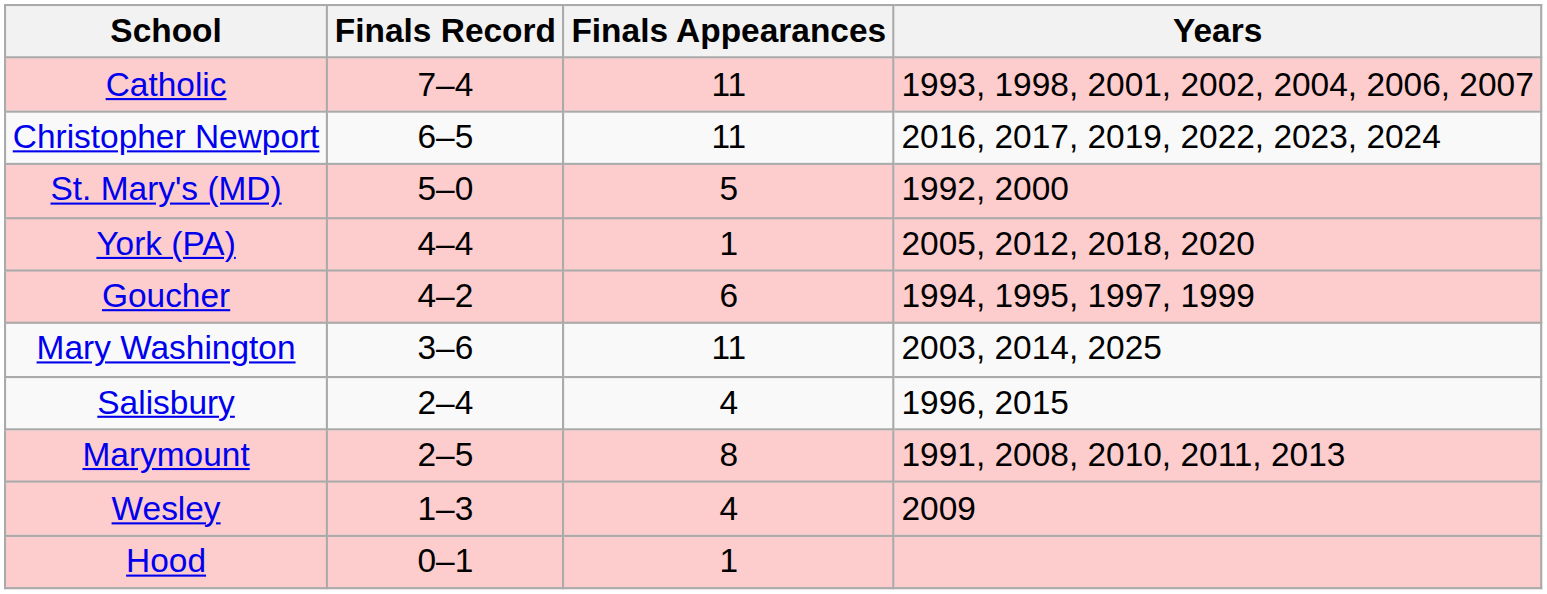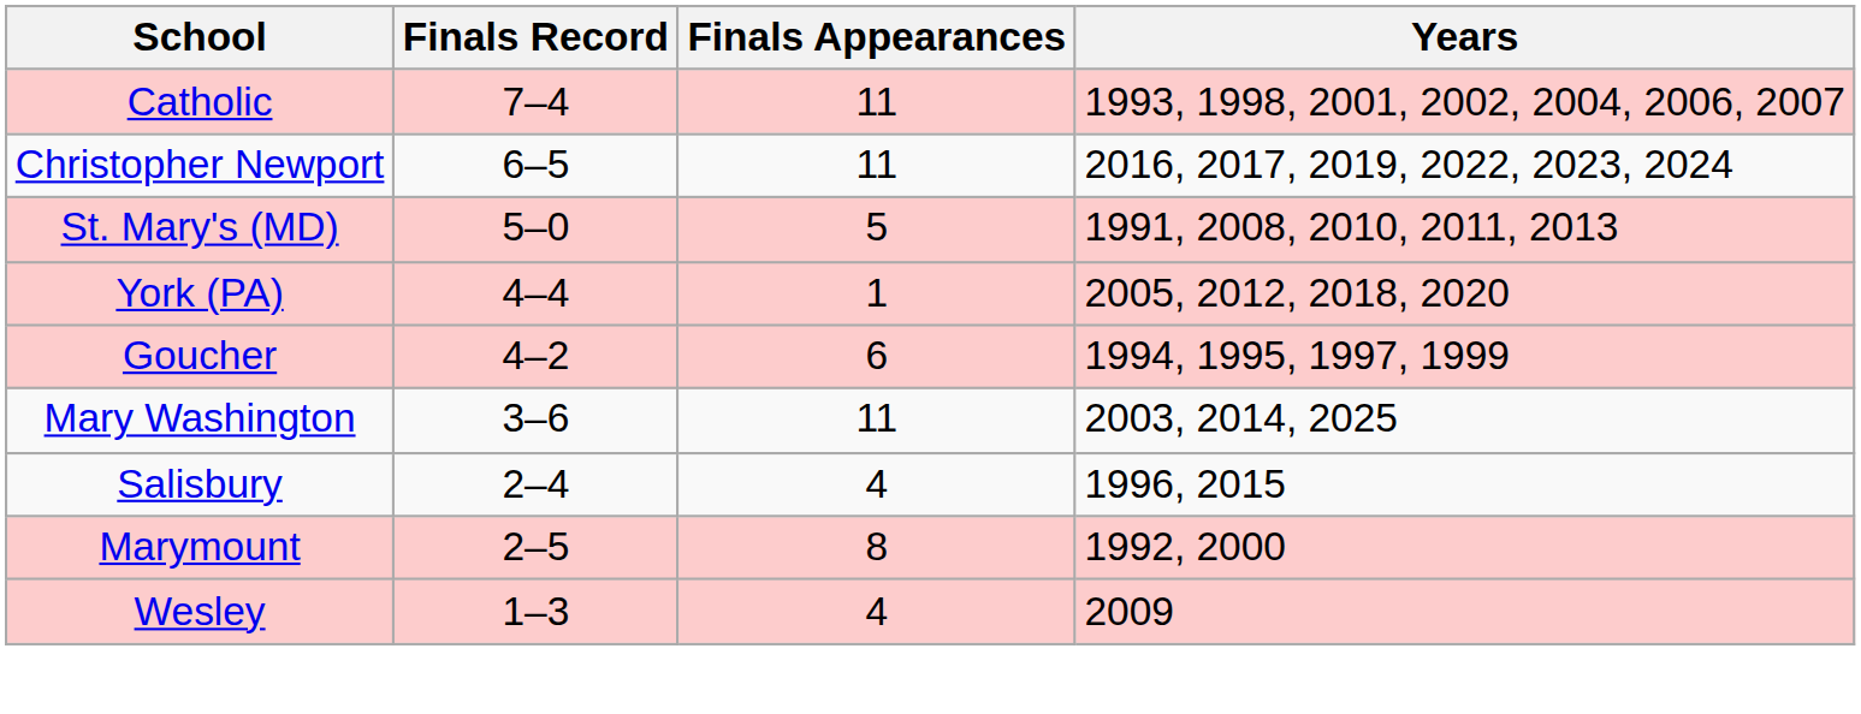St. Mary's (MD) | Years: 1992, 2000 -> 1991, 2008, 2010, 2011, 2013
Marymount | Years: 1991, 2008, 2010, 2011, 2013 -> 1992, 2000
- row: Hood | 0–1 | 1
